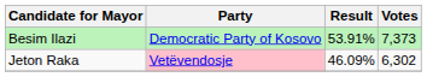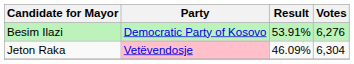Besim Ilazi | Votes: 7,373 -> 6,276
Jeton Raka | Votes: 6,302 -> 6,304
